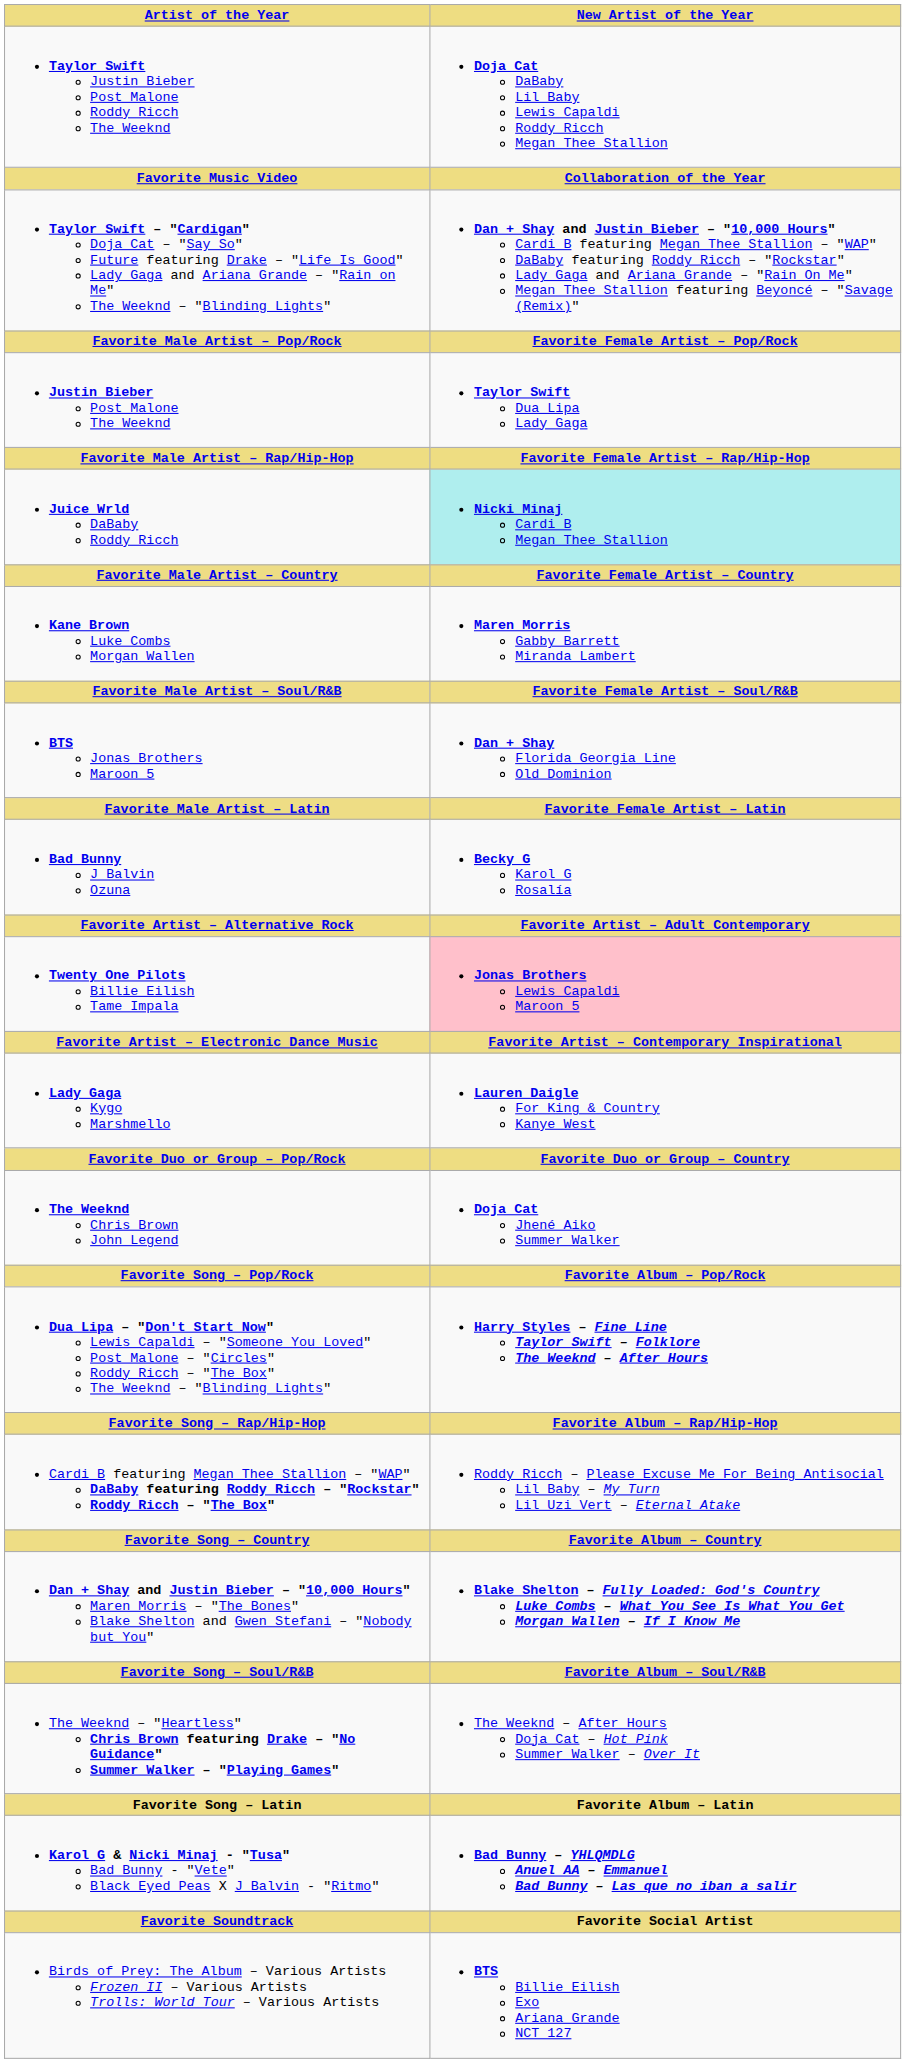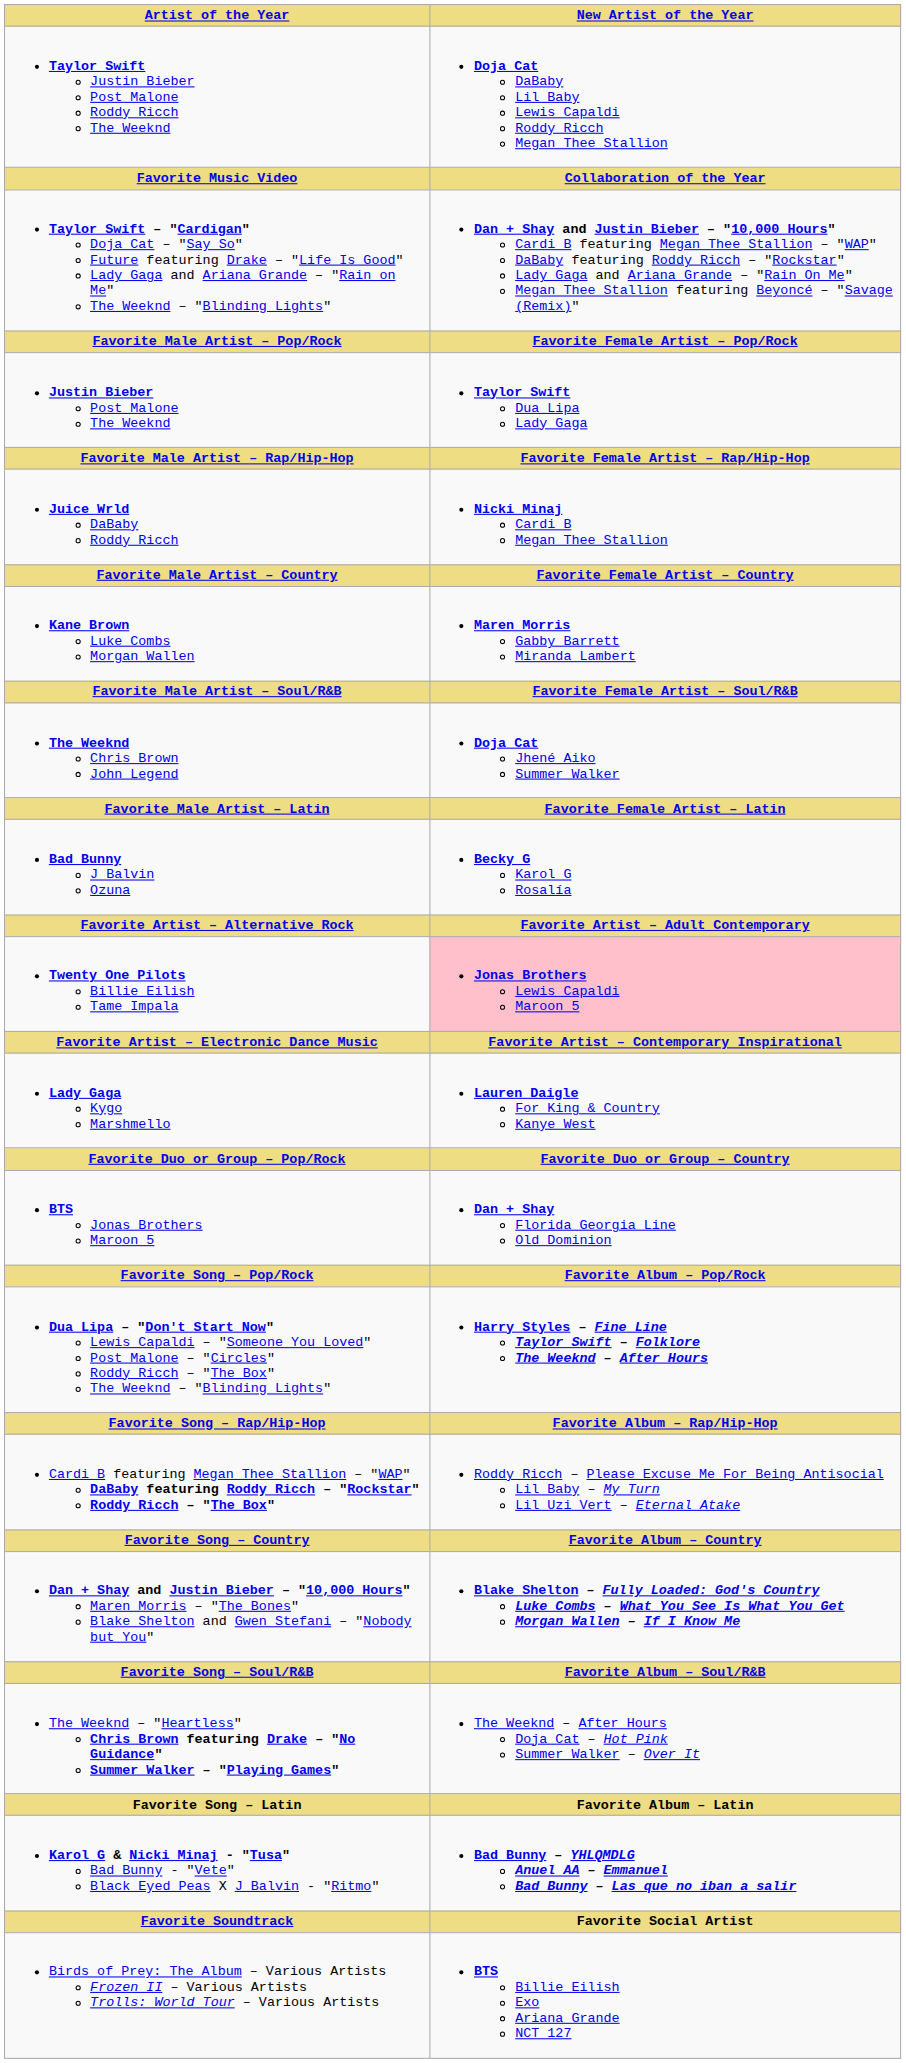Juice Wrld DaBaby Roddy Ricch | New Artist of the Year: paleturquoise background -> no background
rows swapped: The Weeknd Chris Brown John Legend <-> BTS Jonas Brothers Maroon 5
